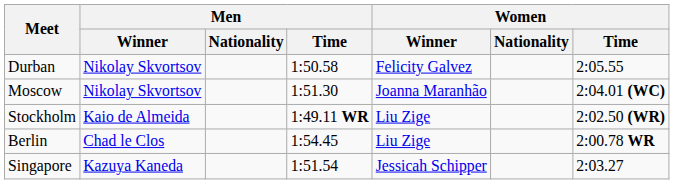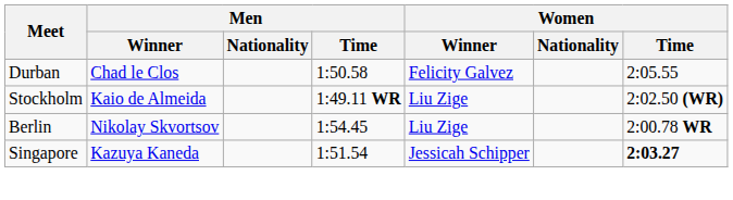Durban | Men / Winner: Nikolay Skvortsov -> Chad le Clos
- row: Moscow | Nikolay Skvortsov | 1:51.30 | Joanna Maranhão | 2:04.01 (WC)
Berlin | Men / Winner: Chad le Clos -> Nikolay Skvortsov
Singapore | Women / Time: normal -> bold
